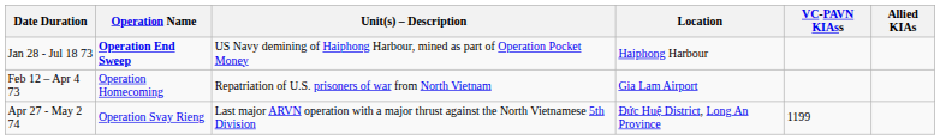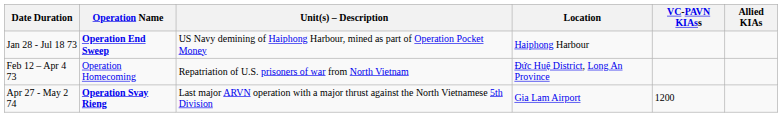Feb 12 – Apr 4 73 | Location: Gia Lam Airport -> Đức Huệ District, Long An Province
Apr 27 - May 2 74 | Operation Name: normal -> bold
Apr 27 - May 2 74 | Location: Đức Huệ District, Long An Province -> Gia Lam Airport
Apr 27 - May 2 74 | VC-PAVN KIAss: 1199 -> 1200
